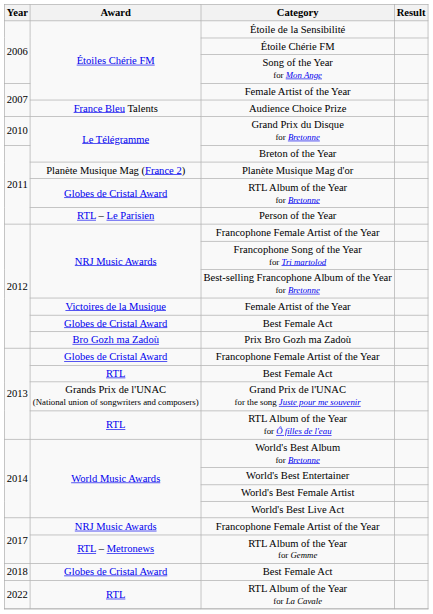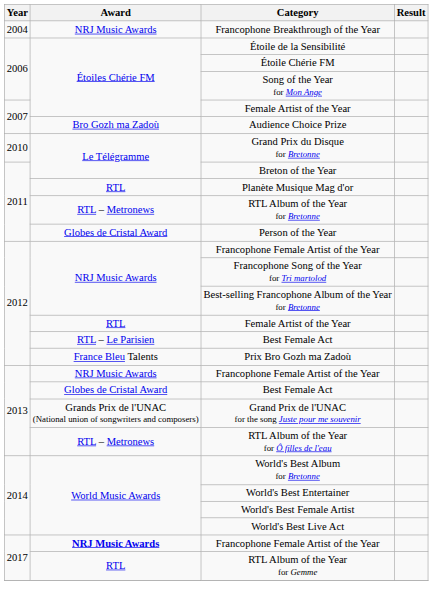+ row: 2004 | NRJ Music Awards | Francophone Breakthrough of the Year
Audience Choice Prize | Award: France Bleu Talents -> Bro Gozh ma Zadoù
Planète Musique Mag d'or | Award: Planète Musique Mag (France 2) -> RTL
RTL Album of the Year for Bretonne | Award: Globes de Cristal Award -> RTL – Metronews
Person of the Year | Award: RTL – Le Parisien -> Globes de Cristal Award
2012 / Female Artist of the Year | Award: Victoires de la Musique -> RTL
2012 / Best Female Act | Award: Globes de Cristal Award -> RTL – Le Parisien
Prix Bro Gozh ma Zadoù | Award: Bro Gozh ma Zadoù -> France Bleu Talents
2013 / Francophone Female Artist of the Year | Award: Globes de Cristal Award -> NRJ Music Awards
2013 / Best Female Act | Award: RTL -> Globes de Cristal Award
RTL Album of the Year for Ô filles de l'eau | Award: RTL -> RTL – Metronews
2017 / Francophone Female Artist of the Year | Award: normal -> bold
RTL Album of the Year for Gemme | Award: RTL – Metronews -> RTL
- row: 2018 | Globes de Cristal Award | Best Female Act
- row: 2022 | RTL | RTL Album of the Year for La Cavale
